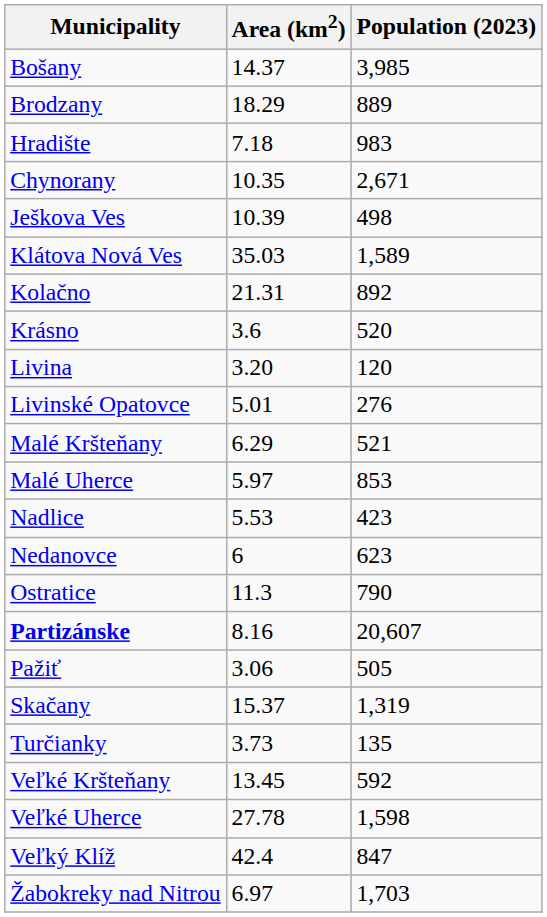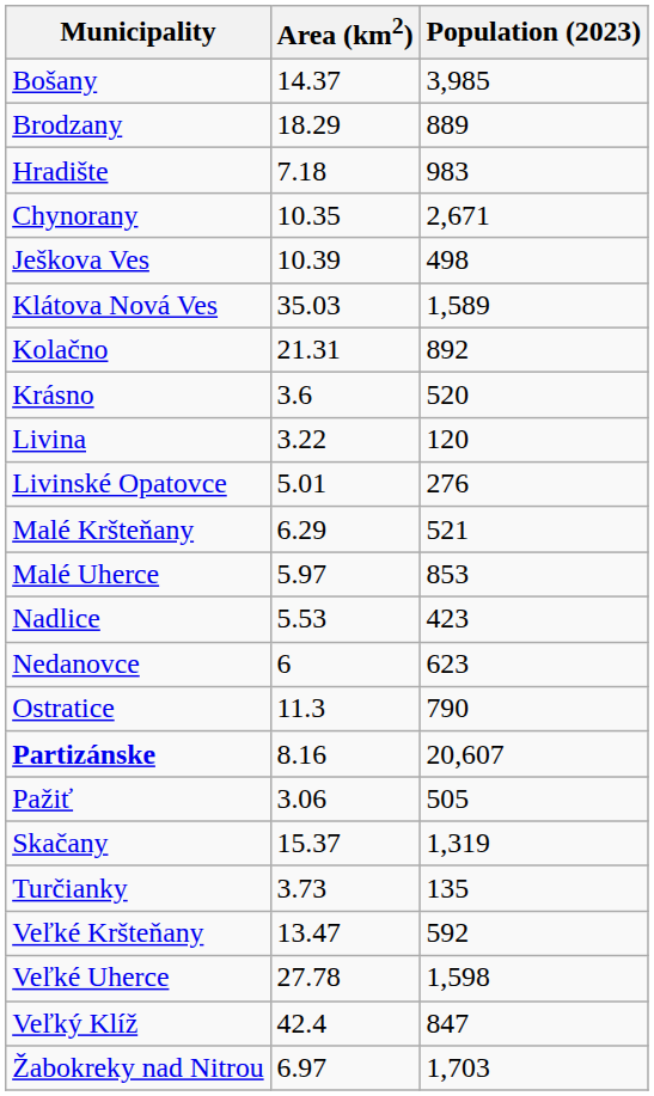Livina | Area (km2): 3.20 -> 3.22
Veľké Kršteňany | Area (km2): 13.45 -> 13.47
